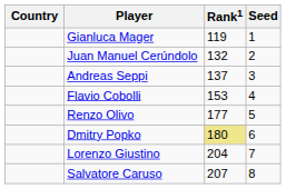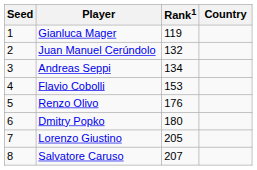columns swapped: Country <-> Seed
Andreas Seppi | Rank1: 137 -> 134
Renzo Olivo | Rank1: 177 -> 176
Dmitry Popko | Rank1: khaki background -> no background
Lorenzo Giustino | Rank1: 204 -> 205
